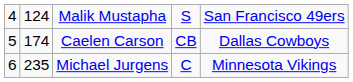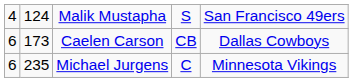Caelen Carson | column 1: 5 -> 6
Caelen Carson | column 2: 174 -> 173
